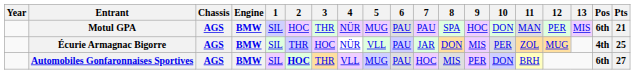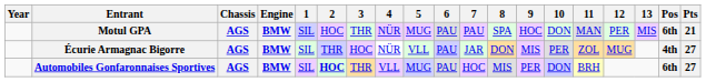Écurie Armagnac Bigorre | Pts: 25 -> 27
